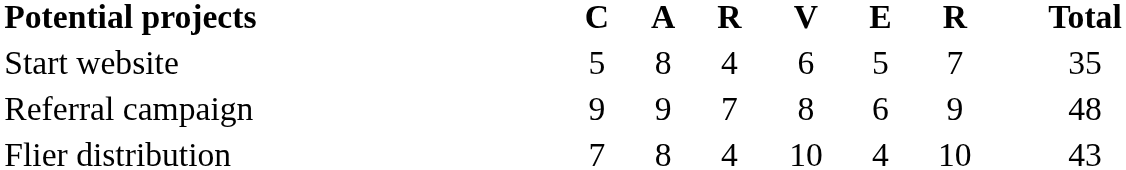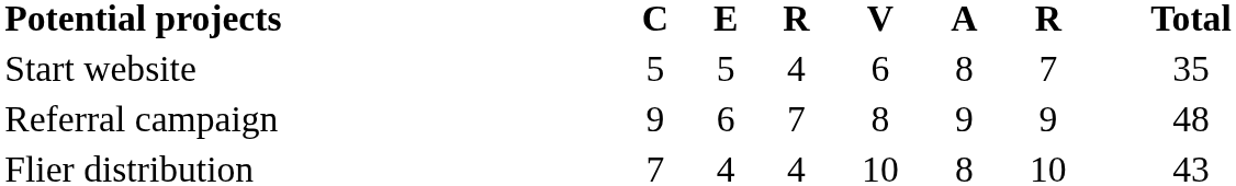columns swapped: A <-> E
